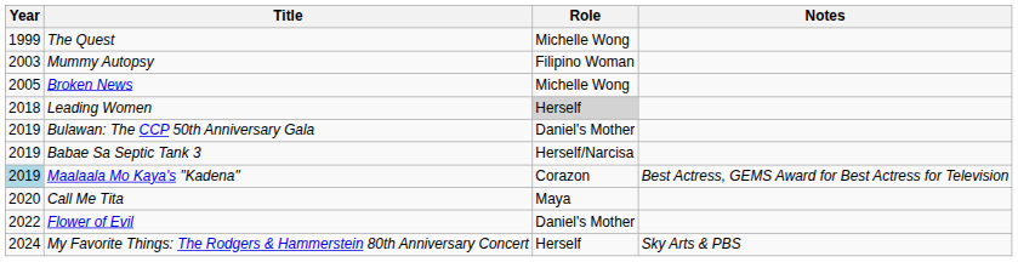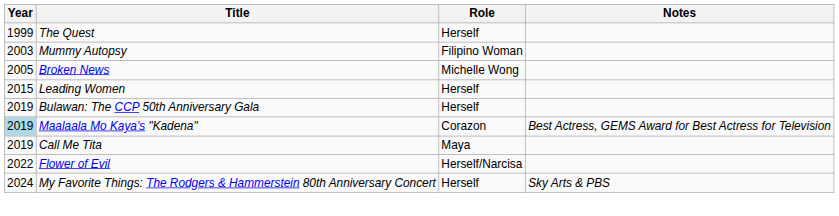The Quest | Role: Michelle Wong -> Herself
Leading Women | Year: 2018 -> 2015
Leading Women | Role: lightgrey background -> no background
Bulawan: The CCP 50th Anniversary Gala | Role: Daniel's Mother -> Herself
- row: 2019 | Babae Sa Septic Tank 3 | Herself/Narcisa
Call Me Tita | Year: 2020 -> 2019
Flower of Evil | Role: Daniel's Mother -> Herself/Narcisa
